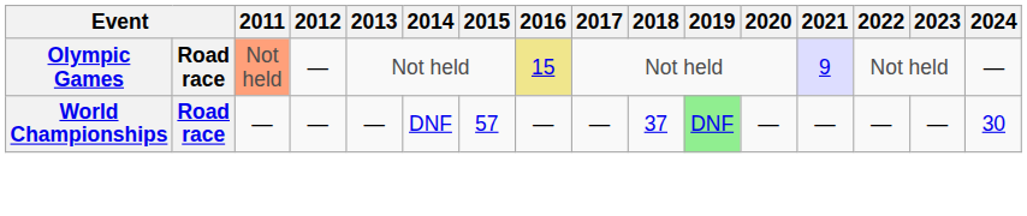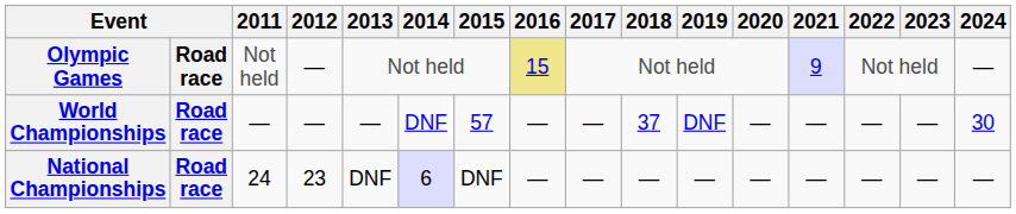Olympic Games | 2011: lightsalmon background -> no background
World Championships | 2019: lightgreen background -> no background
+ row: National Championships | Road race | 24 | 23 | DNF | 6 | DNF | — | — | — | — | — | — | — | — | —
